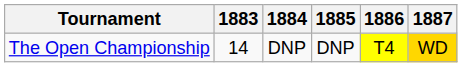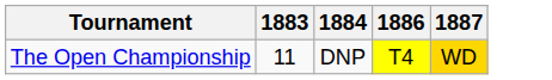- column: 1885 | DNP
The Open Championship | 1883: 14 -> 11
